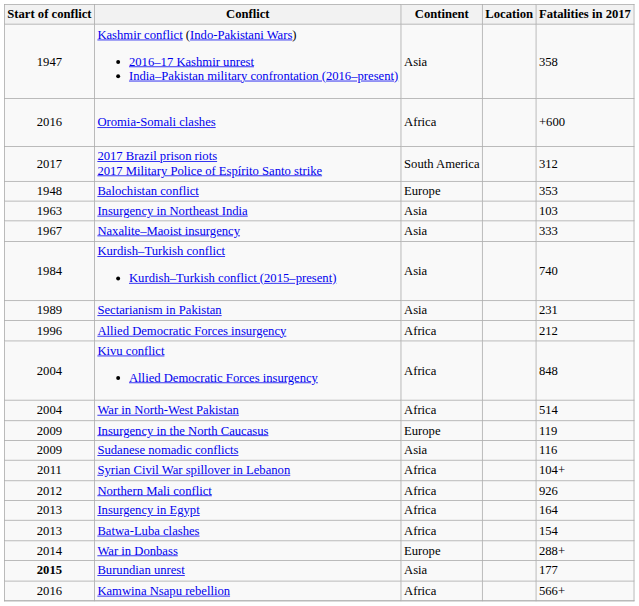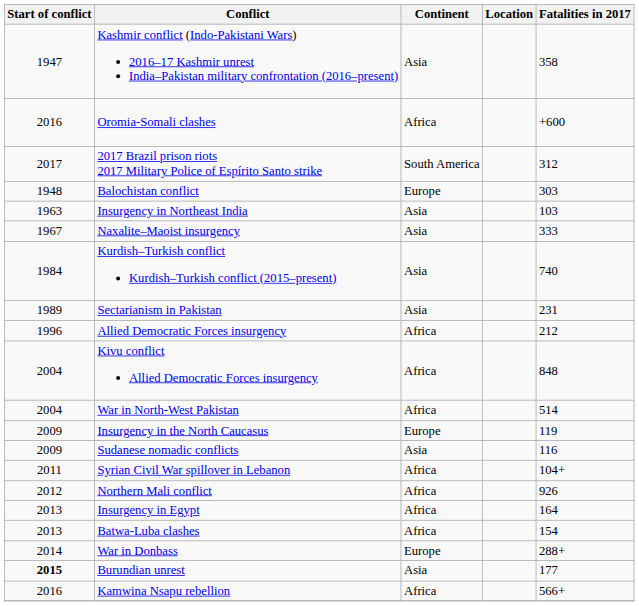Balochistan conflict | Fatalities in 2017: 353 -> 303
